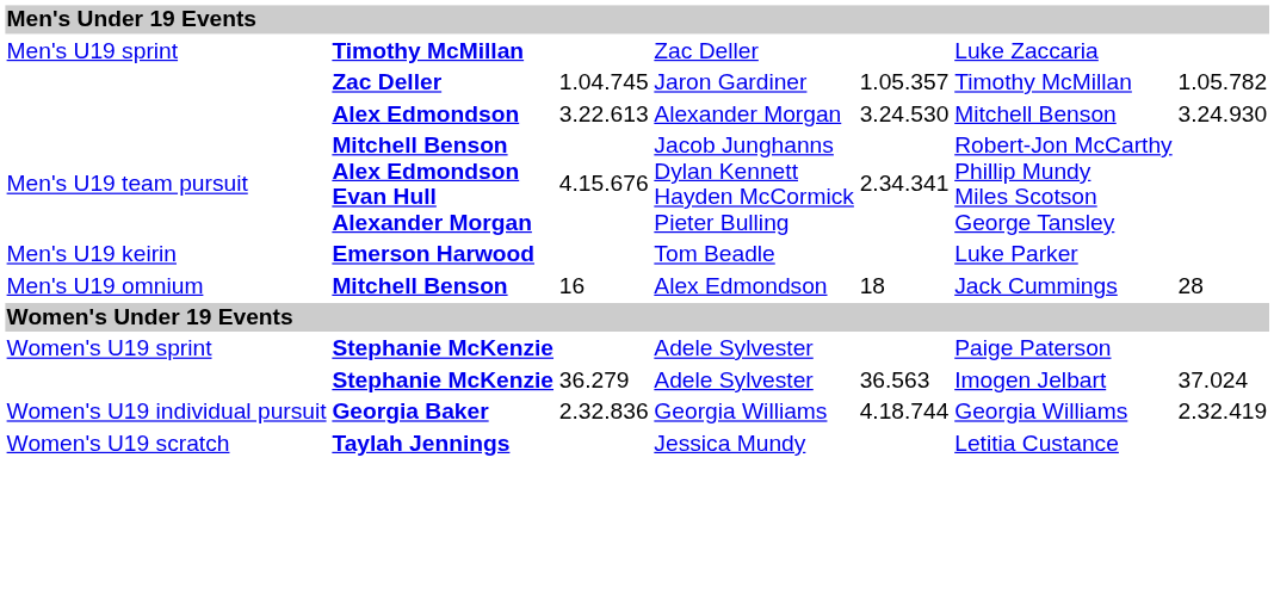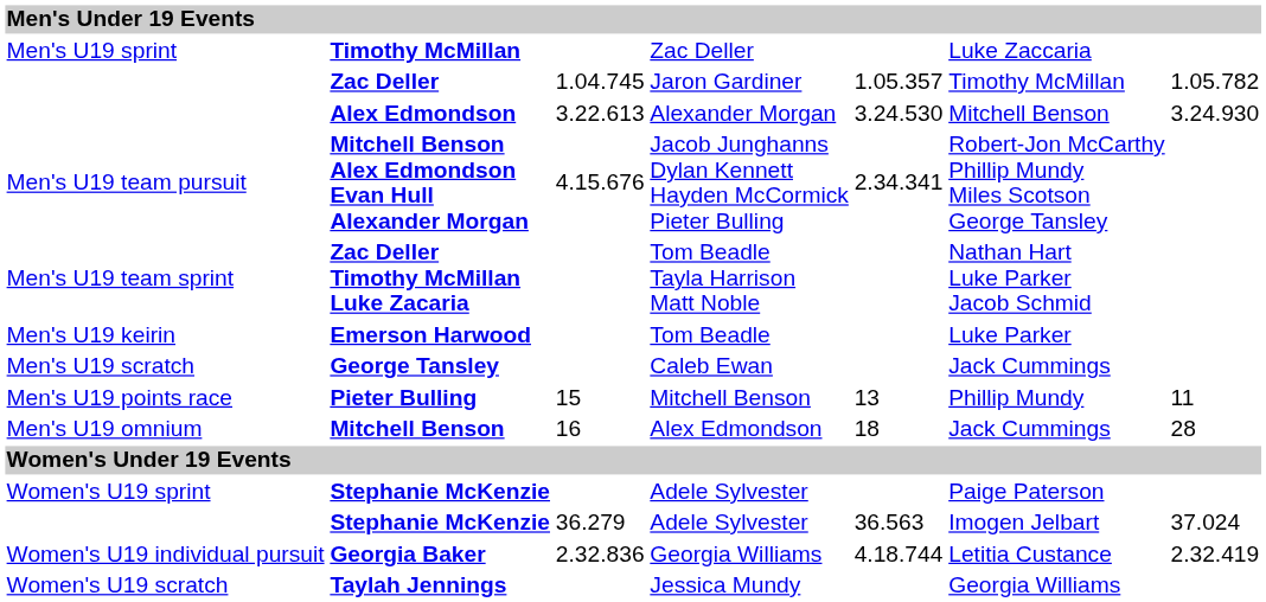+ row: Men's U19 team sprint | Zac Deller Timothy McMillan Luke Zacaria | Tom Beadle Tayla Harrison Matt Noble | Nathan Hart Luke Parker Jacob Schmid
+ row: Men's U19 scratch | George Tansley | Caleb Ewan | Jack Cummings
+ row: Men's U19 points race | Pieter Bulling | 15 | Mitchell Benson | 13 | Phillip Mundy | 11
Georgia Baker | column 6: Georgia Williams -> Letitia Custance
Taylah Jennings | column 6: Letitia Custance -> Georgia Williams
